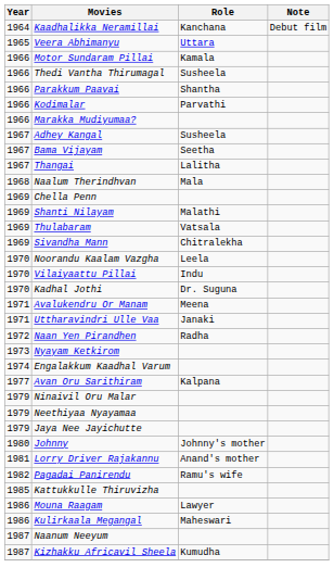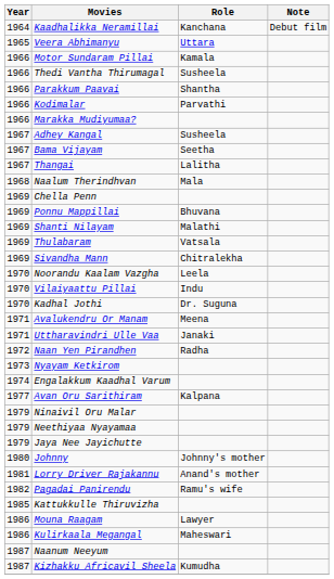+ row: 1969 | Ponnu Mappillai | Bhuvana
